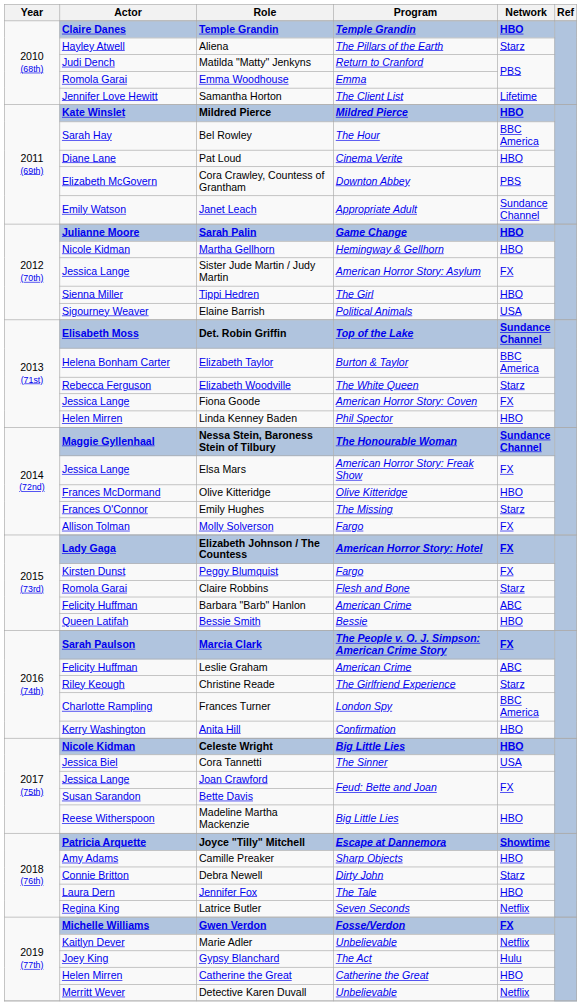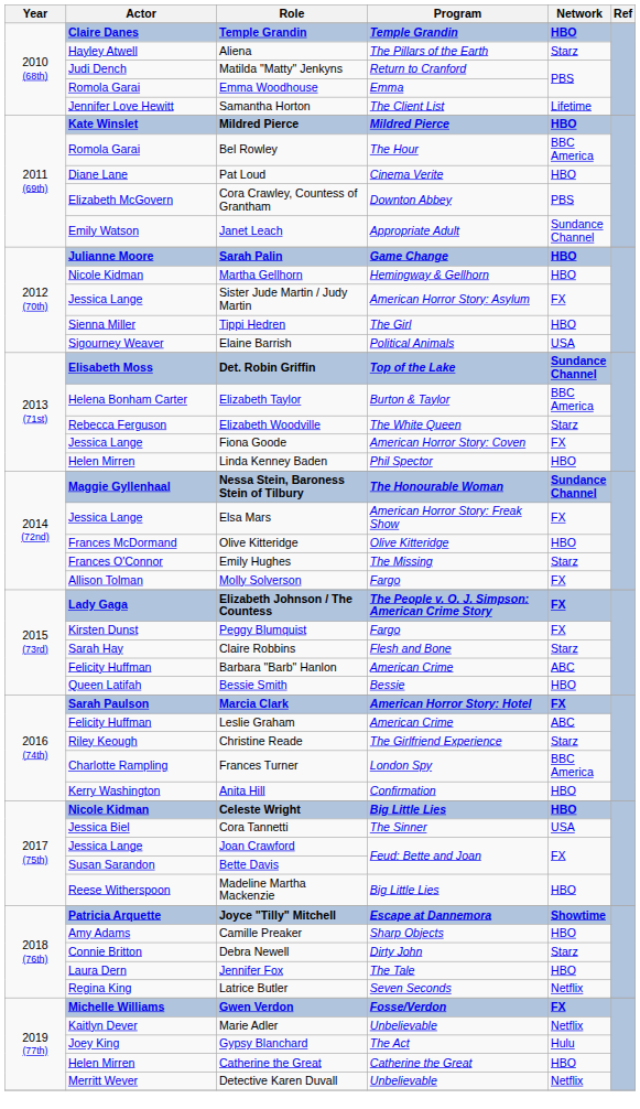Bel Rowley | Actor: Sarah Hay -> Romola Garai
Elizabeth Johnson / The Countess | Program: American Horror Story: Hotel -> The People v. O. J. Simpson: American Crime Story
Claire Robbins | Actor: Romola Garai -> Sarah Hay
Marcia Clark | Program: The People v. O. J. Simpson: American Crime Story -> American Horror Story: Hotel
